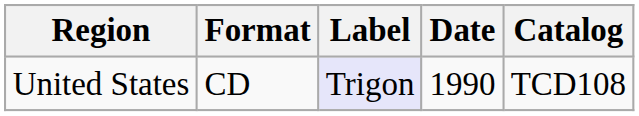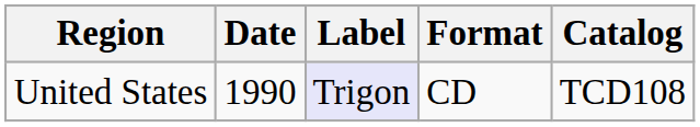columns swapped: Date <-> Format
